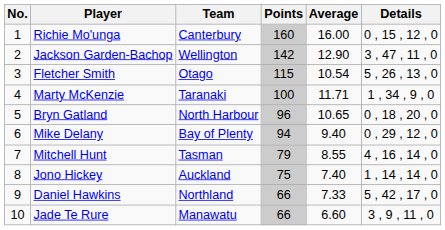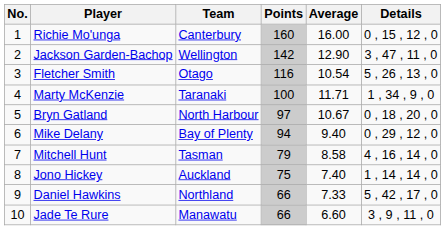Fletcher Smith | Points: 115 -> 116
Bryn Gatland | Points: 96 -> 97
Bryn Gatland | Average: 10.65 -> 10.67
Mitchell Hunt | Average: 8.55 -> 8.58
